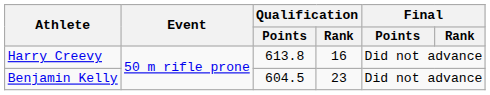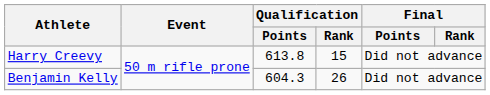Harry Creevy | Qualification / Rank: 16 -> 15
Benjamin Kelly | Qualification / Points: 604.5 -> 604.3
Benjamin Kelly | Qualification / Rank: 23 -> 26
